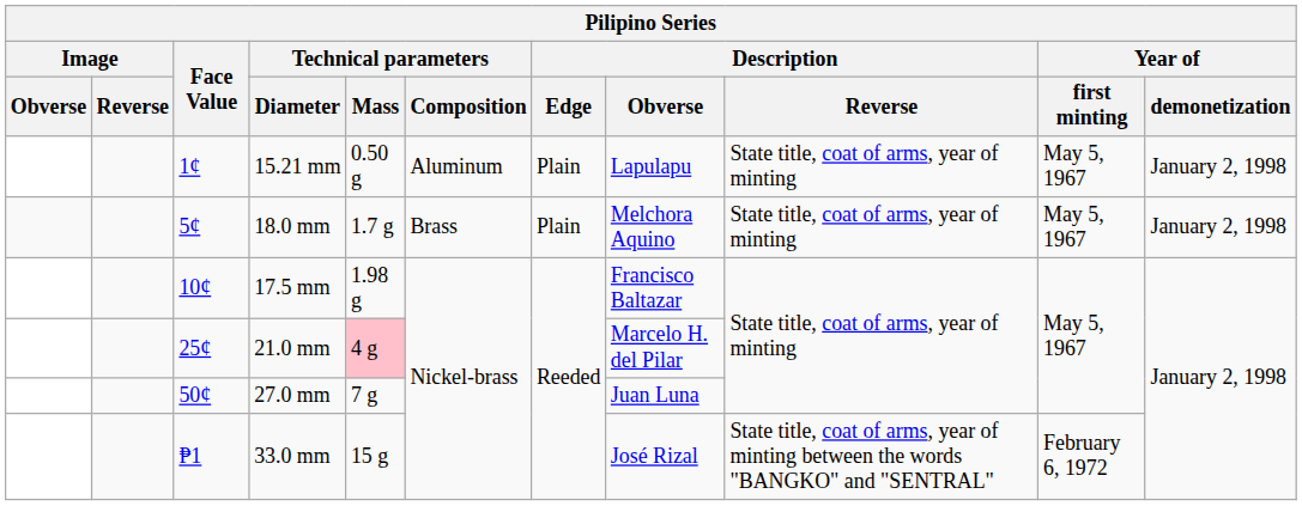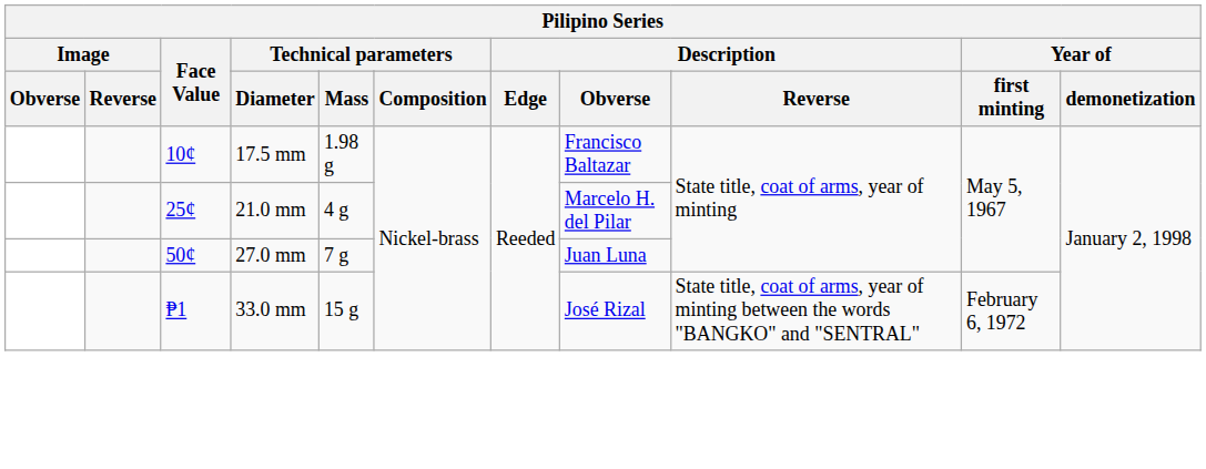- row: 1¢ | 15.21 mm | 0.50 g | Aluminum | Plain | Lapulapu | State title, coat of arms, year of minting | May 5, 1967 | January 2, 1998
- row: 5¢ | 18.0 mm | 1.7 g | Brass | Plain | Melchora Aquino | State title, coat of arms, year of minting | May 5, 1967 | January 2, 1998
21.0 mm | Technical parameters / Mass: pink background -> no background
